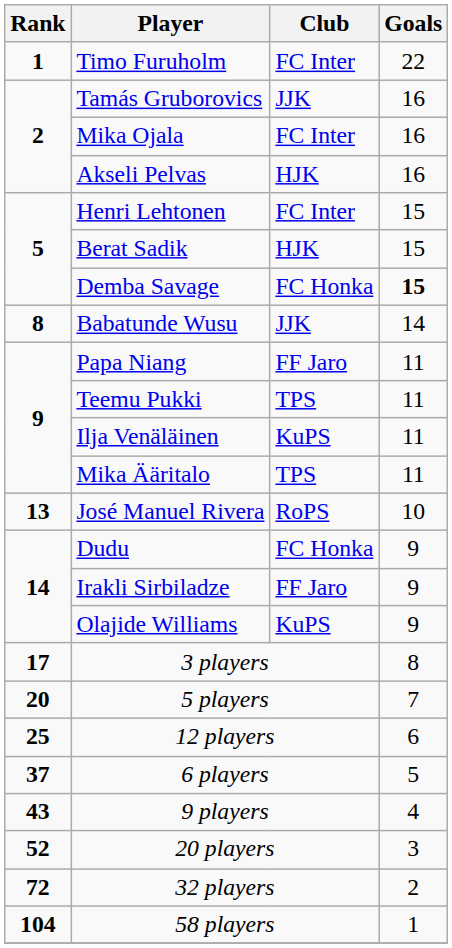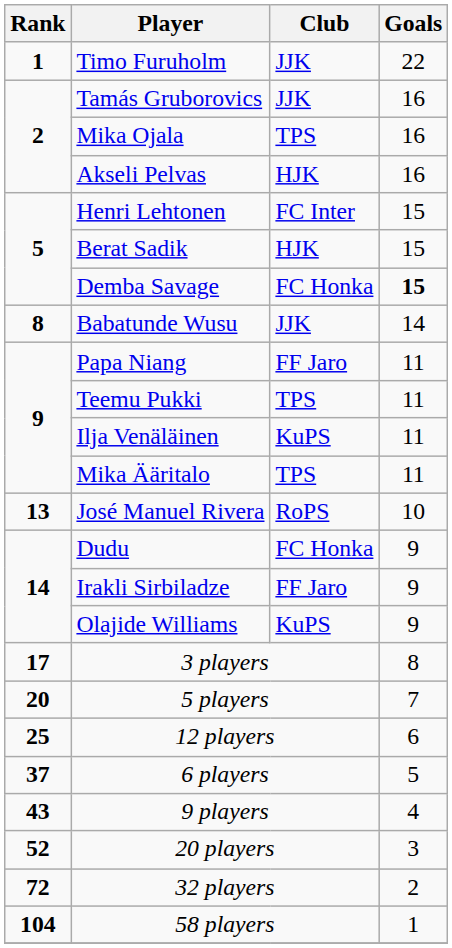Timo Furuholm | Club: FC Inter -> JJK
Mika Ojala | Club: FC Inter -> TPS
